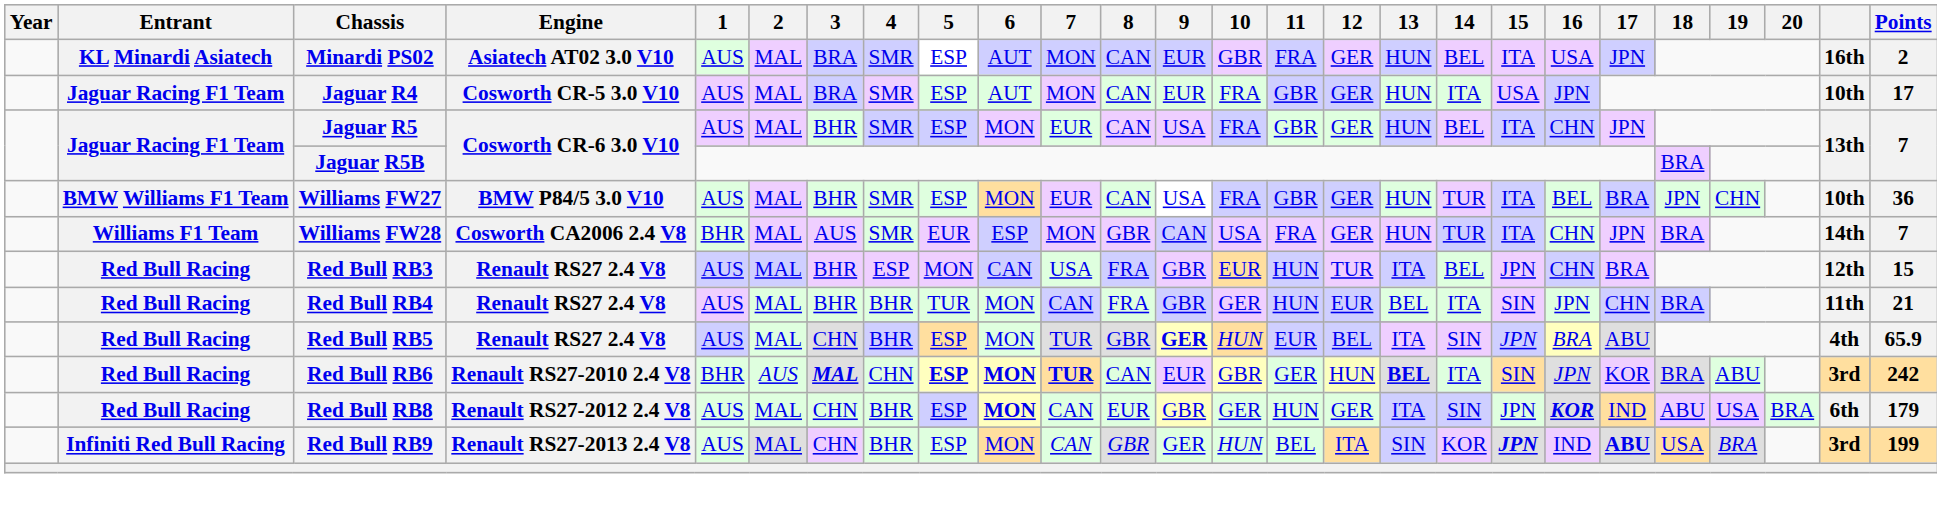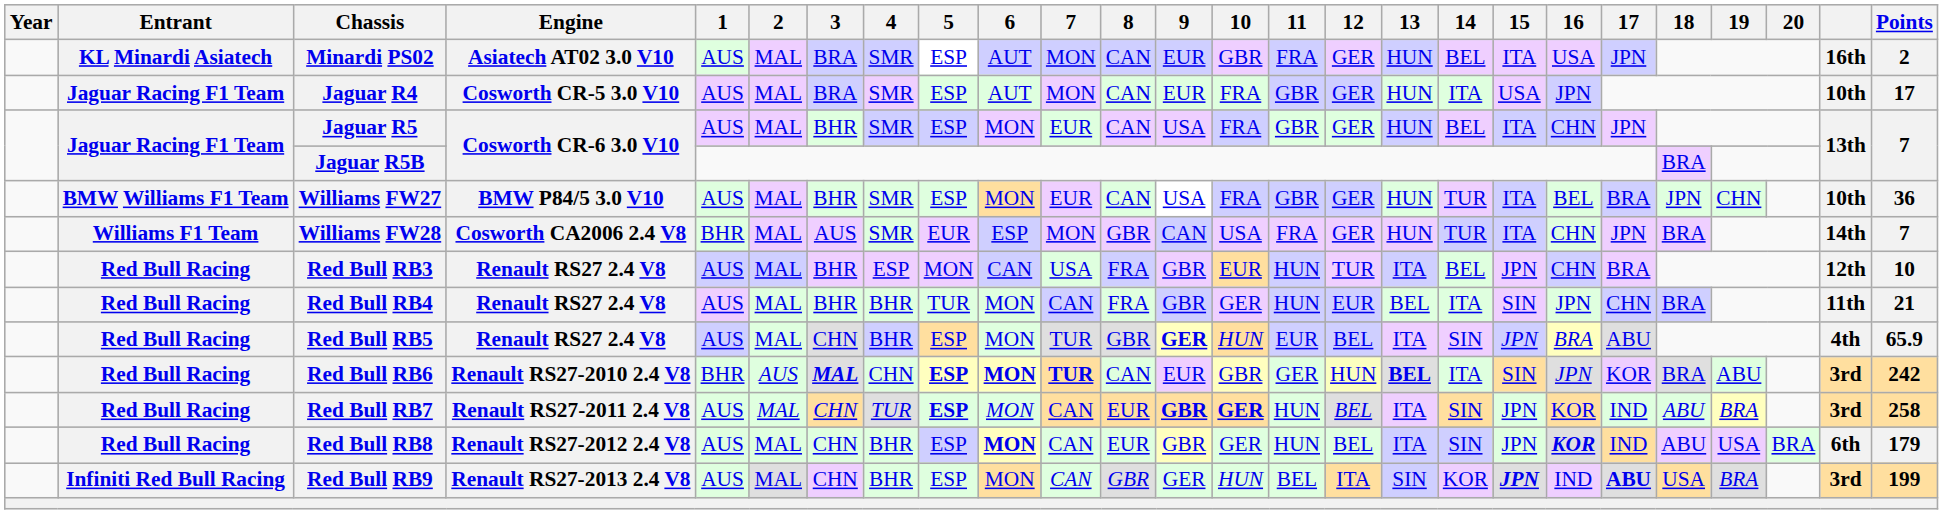Red Bull RB3 | Points: 15 -> 10
+ row: Red Bull Racing | Red Bull RB7 | Renault RS27-2011 2.4 V8 | AUS | MAL | CHN | TUR | ESP | MON | CAN | EUR | GBR | GER | HUN | BEL | ITA | SIN | JPN | KOR | IND | ABU | BRA | 3rd | 258
Red Bull RB8 | 12: GER -> BEL
